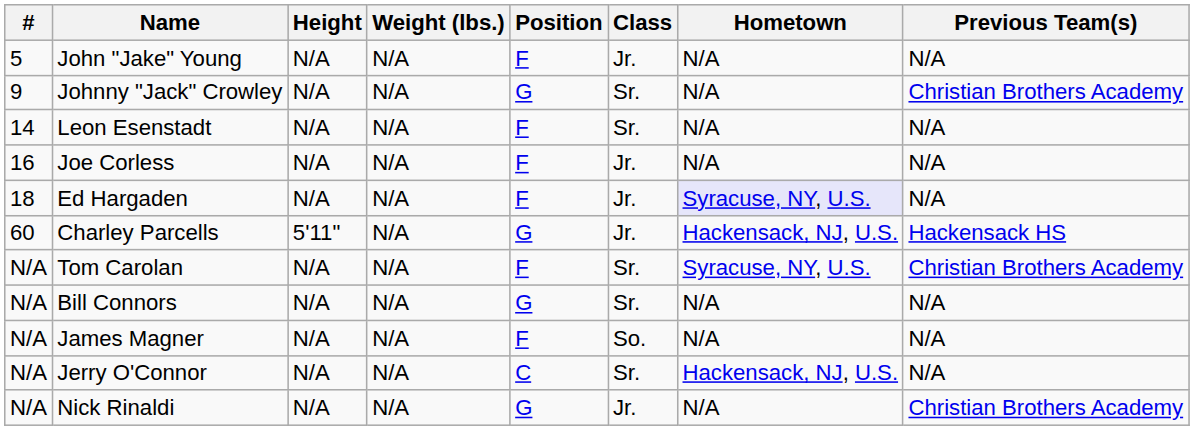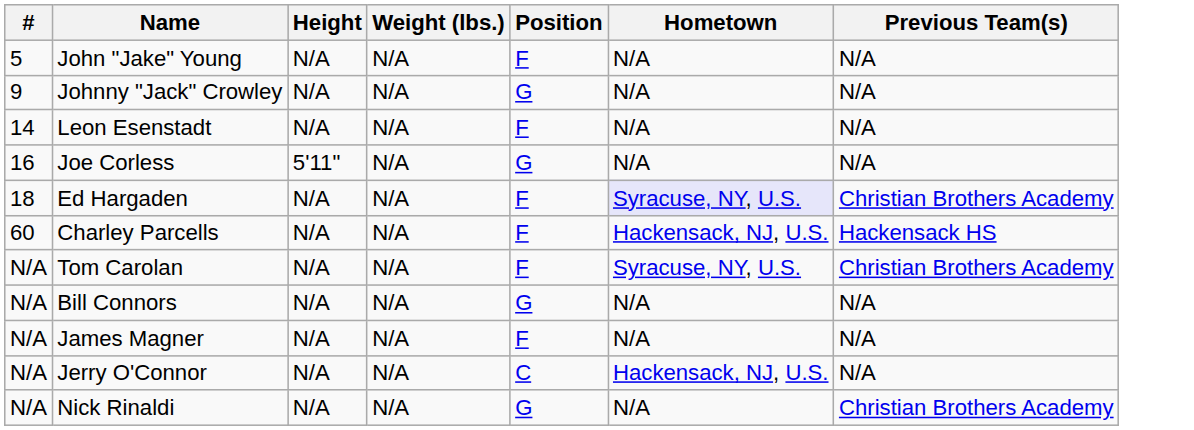- column: Class | Jr. | Sr. | Sr. | Jr. | Jr. | Jr. | Sr. | Sr. | So. | Sr. | Jr.
Johnny "Jack" Crowley | Previous Team(s): Christian Brothers Academy -> N/A
Joe Corless | Height: N/A -> 5'11"
Joe Corless | Position: F -> G
Ed Hargaden | Previous Team(s): N/A -> Christian Brothers Academy
Charley Parcells | Height: 5'11" -> N/A
Charley Parcells | Position: G -> F
